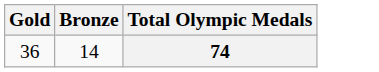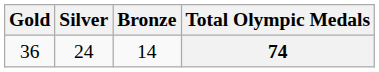+ column: Silver | 24
